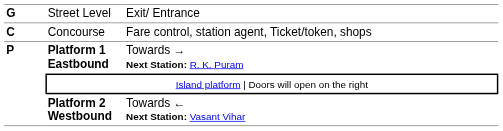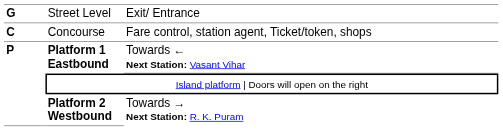Platform 1 Eastbound | column 3: Towards → Next Station: R. K. Puram -> Towards ← Next Station: Vasant Vihar
Platform 2 Westbound | column 3: Towards ← Next Station: Vasant Vihar -> Towards → Next Station: R. K. Puram
